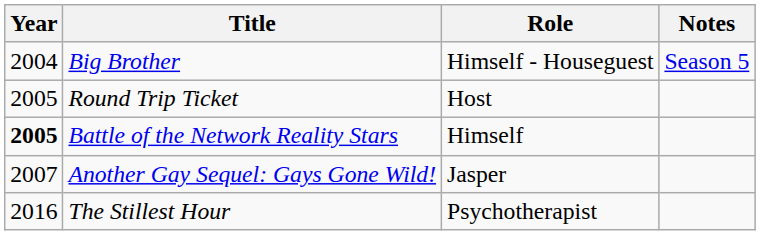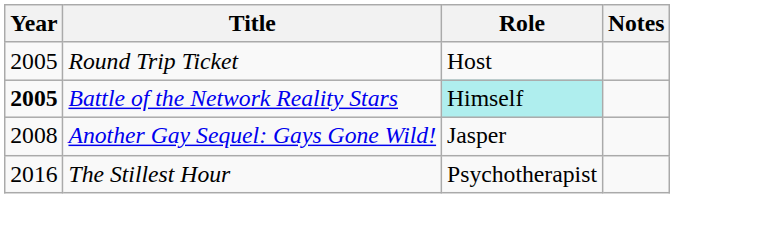- row: 2004 | Big Brother | Himself - Houseguest | Season 5
Battle of the Network Reality Stars | Role: no background -> paleturquoise background
Another Gay Sequel: Gays Gone Wild! | Year: 2007 -> 2008
